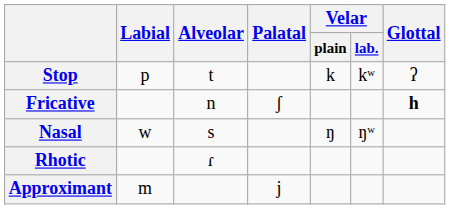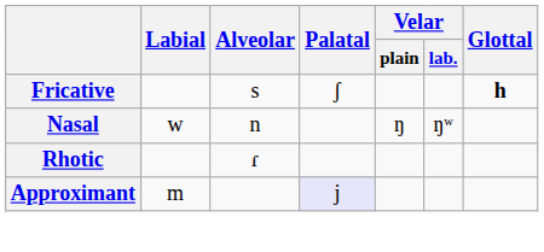- row: Stop | p | t | k | kʷ | ʔ
Fricative | Alveolar: n -> s
Nasal | Alveolar: s -> n
Approximant | Palatal: no background -> lavender background
